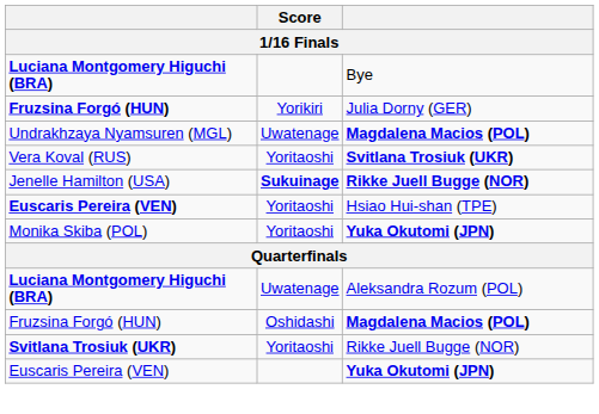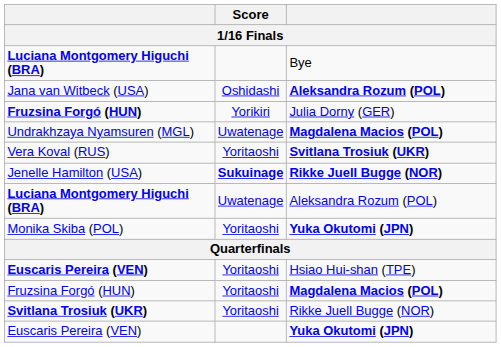+ row: Jana van Witbeck (USA) | Oshidashi | Aleksandra Rozum (POL)
rows swapped: Euscaris Pereira (VEN) / Hsiao Hui-shan (TPE) <-> Luciana Montgomery Higuchi (BRA) / Aleksandra Rozum (POL)
Fruzsina Forgó (HUN) / Magdalena Macios (POL) | Score: Oshidashi -> Yoritaoshi
